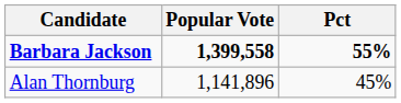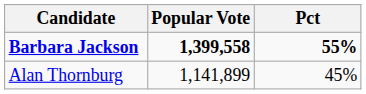Alan Thornburg | Popular Vote: 1,141,896 -> 1,141,899
